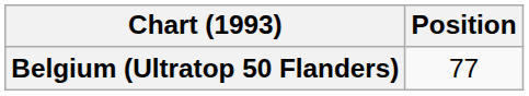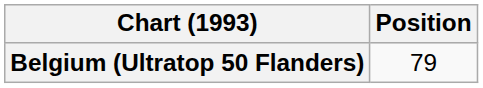Belgium (Ultratop 50 Flanders) | Position: 77 -> 79
